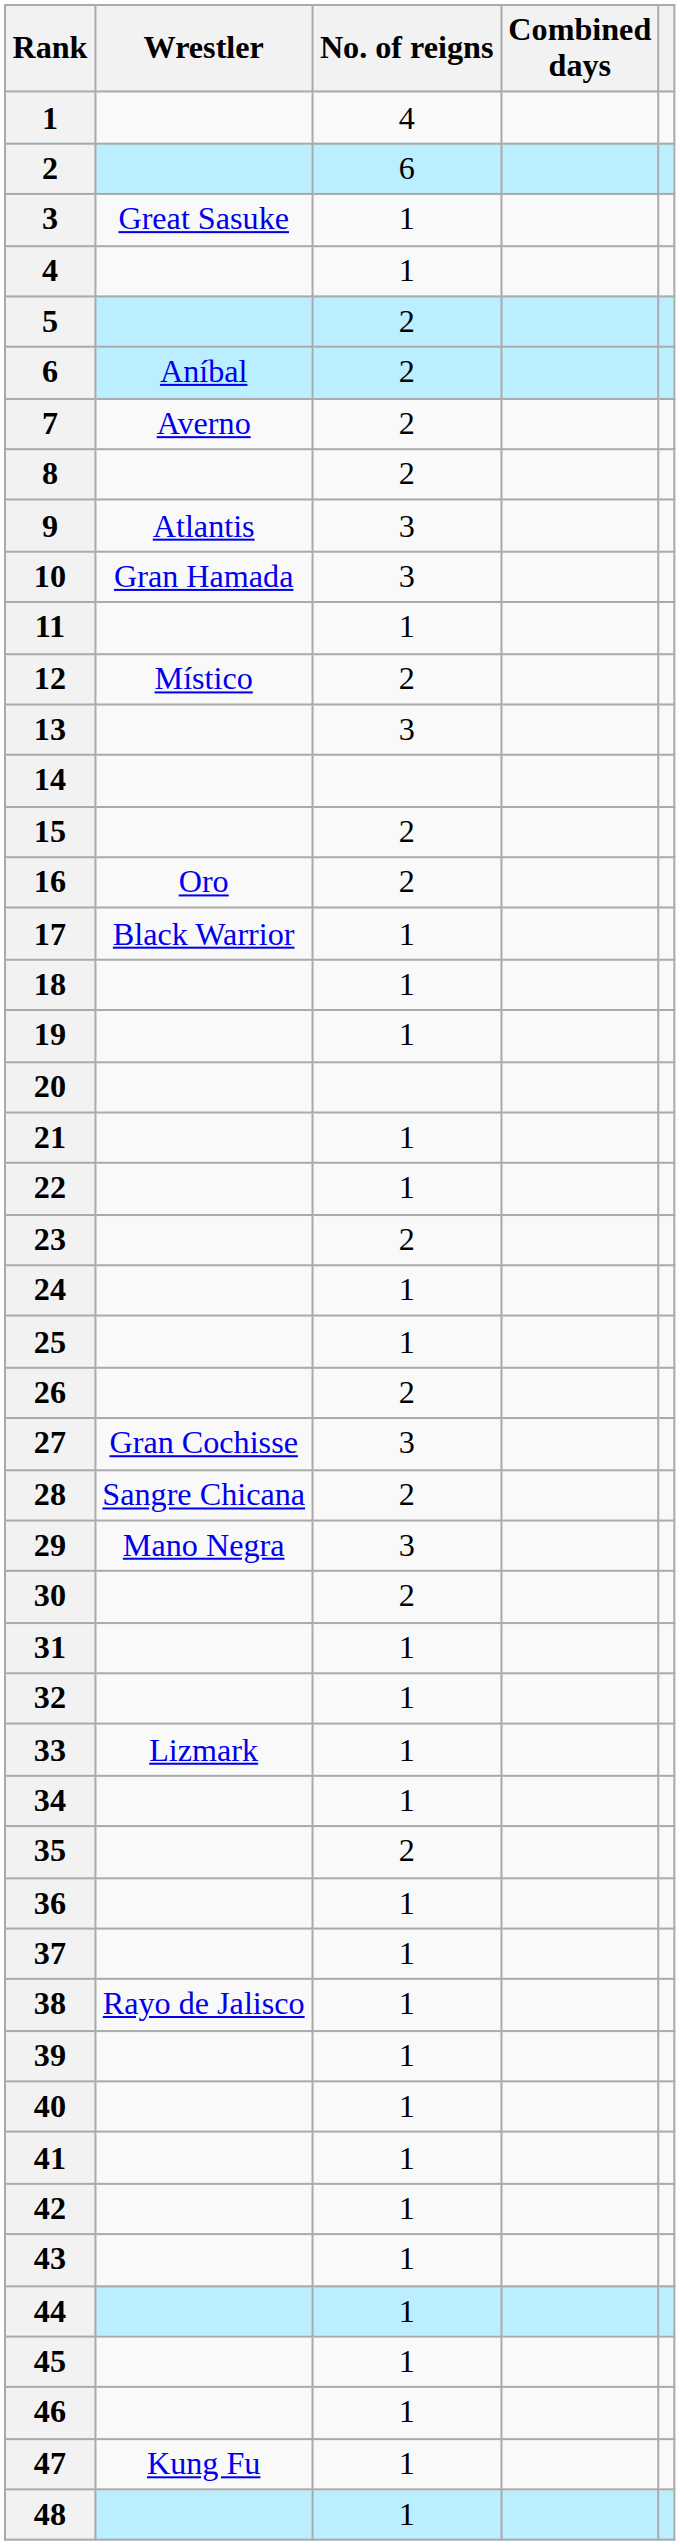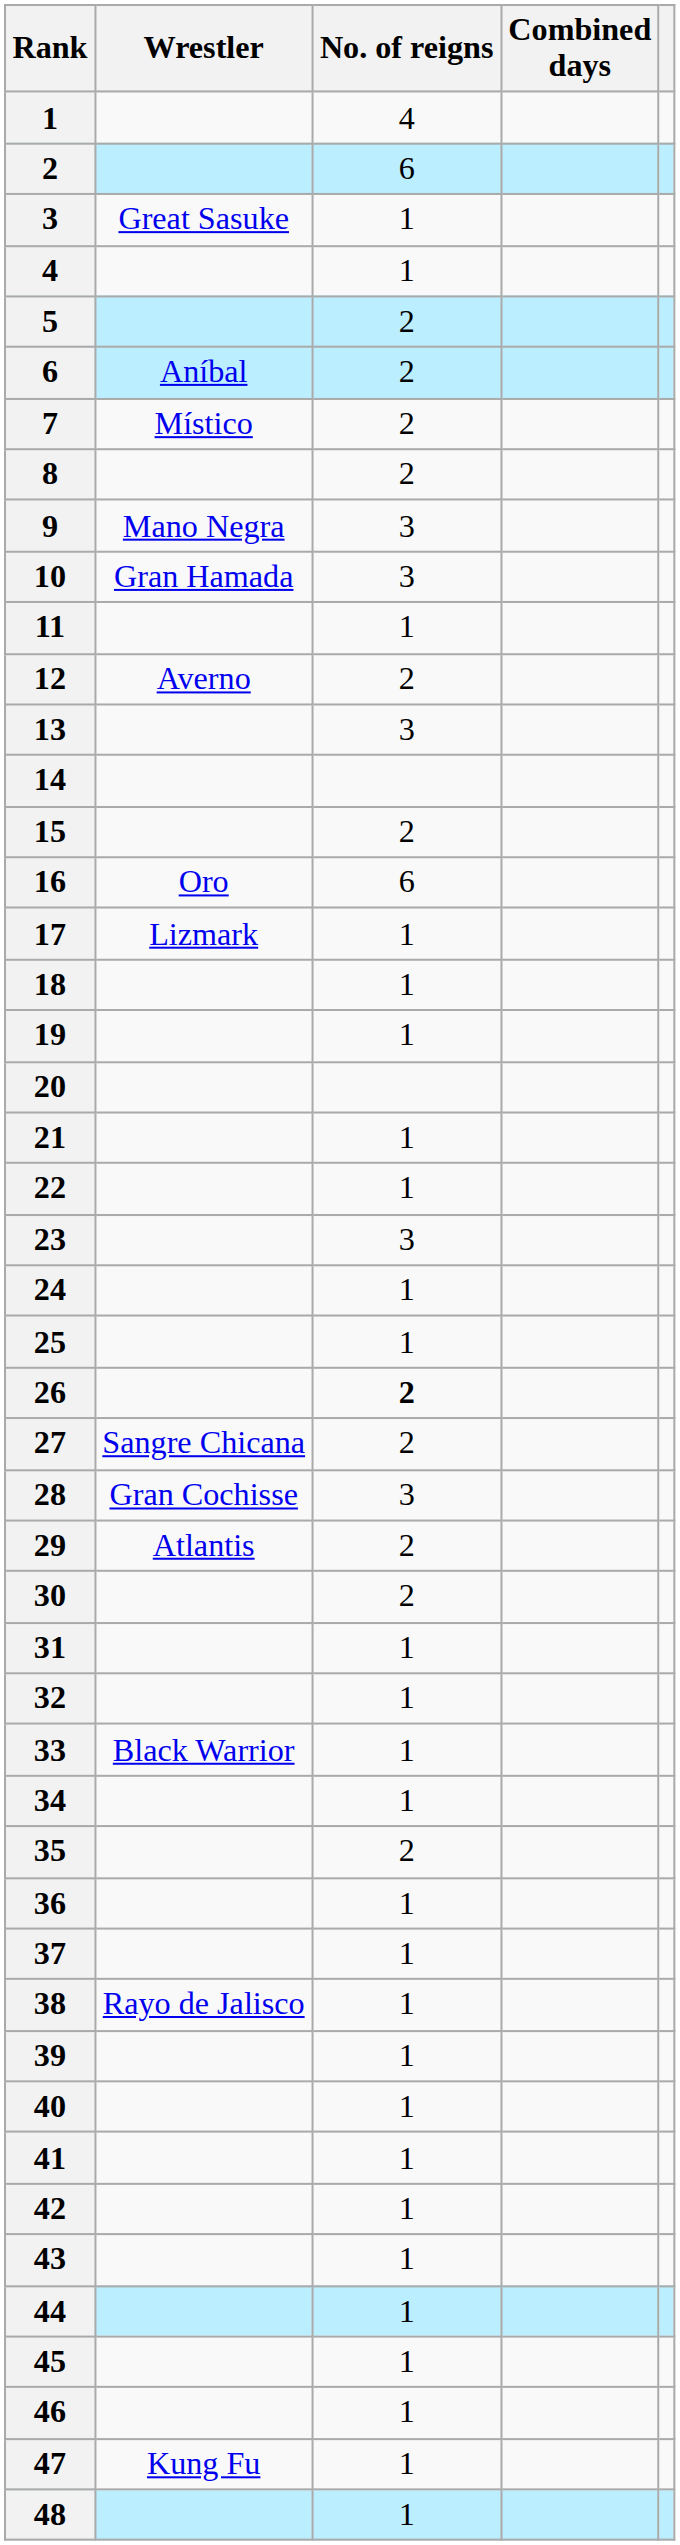7 | Wrestler: Averno -> Místico
9 | Wrestler: Atlantis -> Mano Negra
12 | Wrestler: Místico -> Averno
16 | No. of reigns: 2 -> 6
17 | Wrestler: Black Warrior -> Lizmark
23 | No. of reigns: 2 -> 3
26 | No. of reigns: normal -> bold
27 | Wrestler: Gran Cochisse -> Sangre Chicana
27 | No. of reigns: 3 -> 2
28 | Wrestler: Sangre Chicana -> Gran Cochisse
28 | No. of reigns: 2 -> 3
29 | Wrestler: Mano Negra -> Atlantis
29 | No. of reigns: 3 -> 2
33 | Wrestler: Lizmark -> Black Warrior
